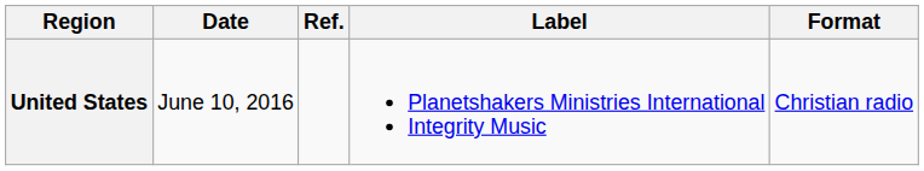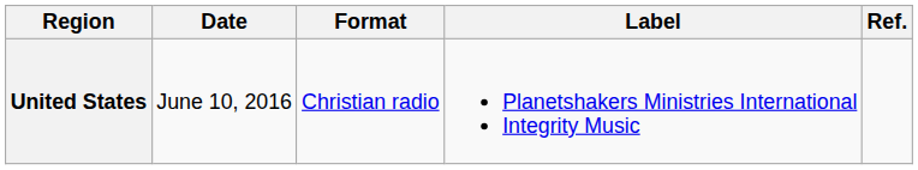columns swapped: Format <-> Ref.
